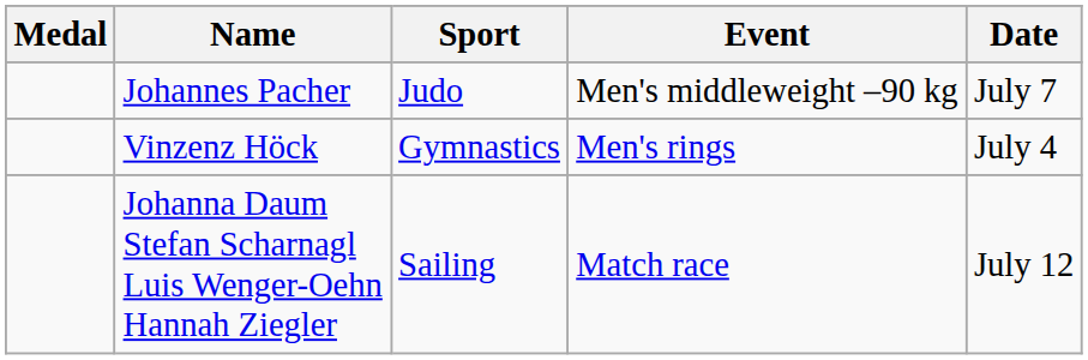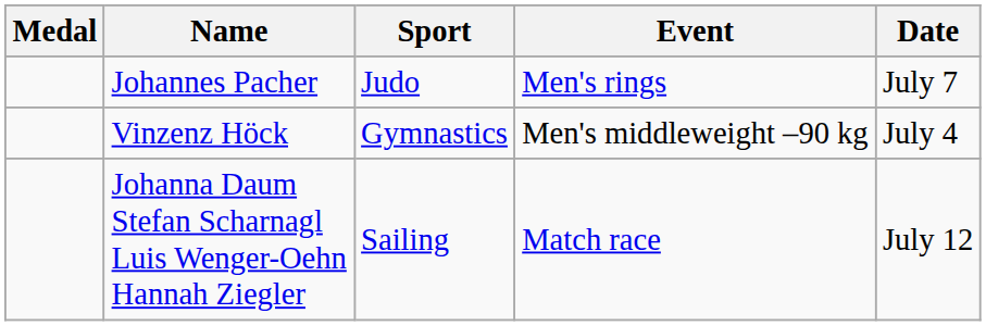Johannes Pacher | Event: Men's middleweight –90 kg -> Men's rings
Vinzenz Höck | Event: Men's rings -> Men's middleweight –90 kg
